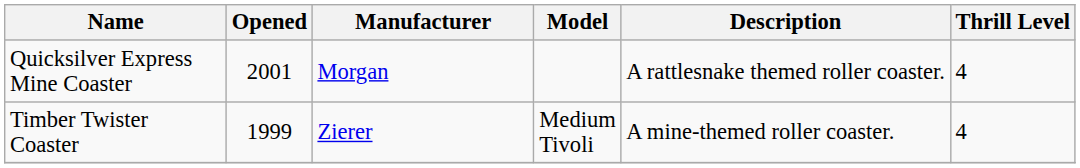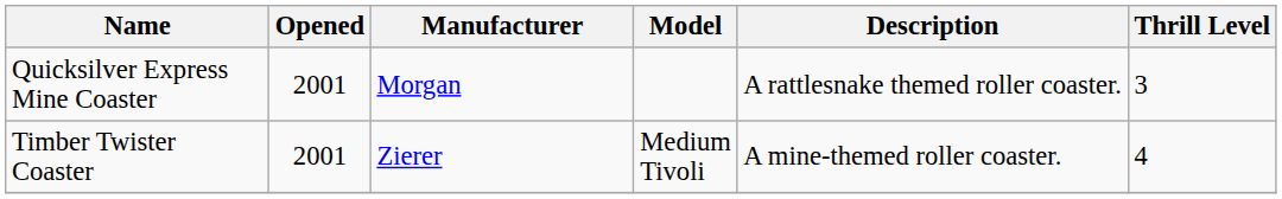Quicksilver Express Mine Coaster | Thrill Level: 4 -> 3
Timber Twister Coaster | Opened: 1999 -> 2001
